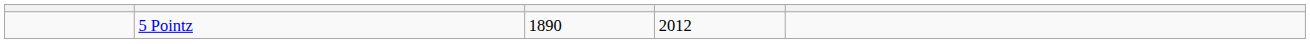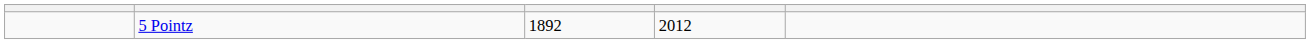5 Pointz | column 3: 1890 -> 1892
